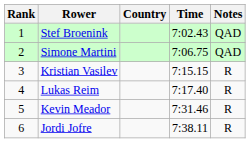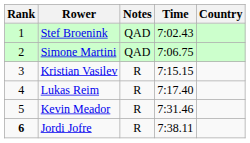columns swapped: Country <-> Notes
Jordi Jofre | Rank: normal -> bold
